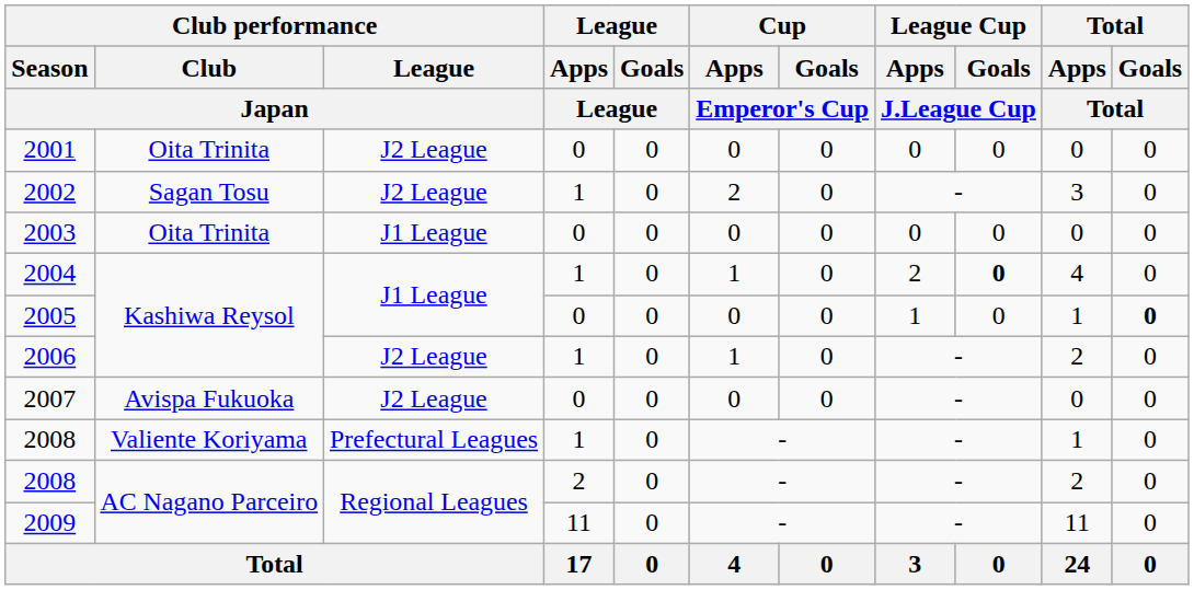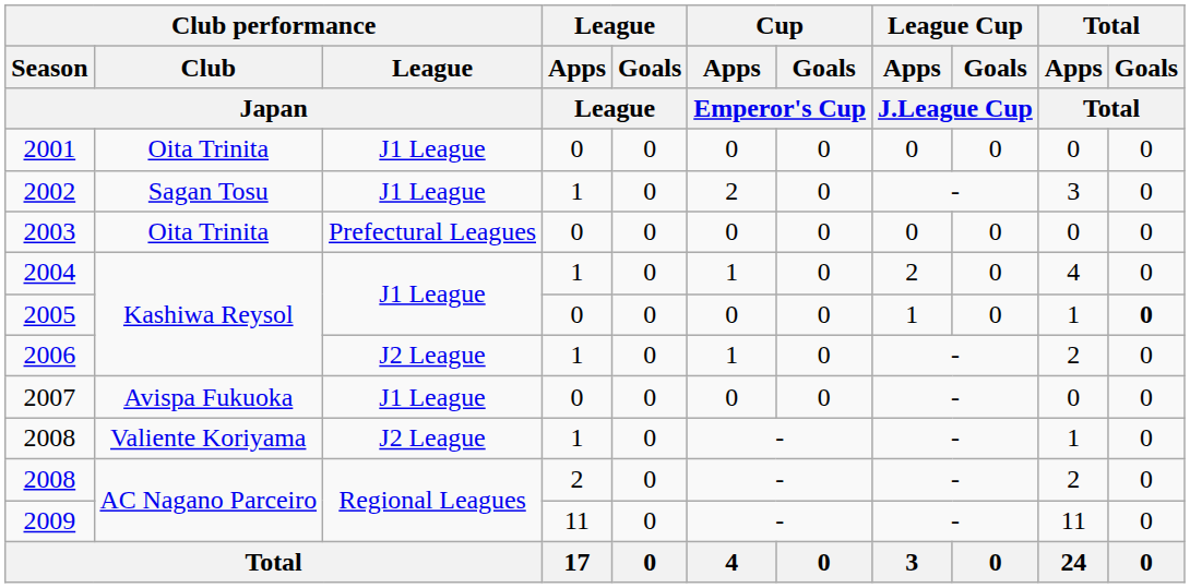2001 | Club performance / League / Japan: J2 League -> J1 League
2002 | Club performance / League / Japan: J2 League -> J1 League
2003 | Club performance / League / Japan: J1 League -> Prefectural Leagues
2004 | League Cup / Goals / J.League Cup: bold -> normal
2007 | Club performance / League / Japan: J2 League -> J1 League
2008 / Valiente Koriyama | Club performance / League / Japan: Prefectural Leagues -> J2 League
